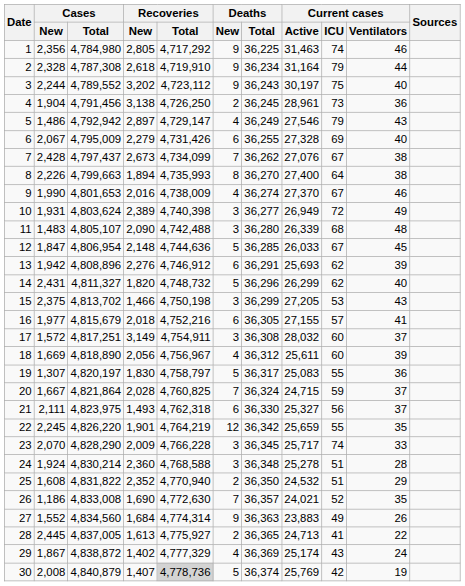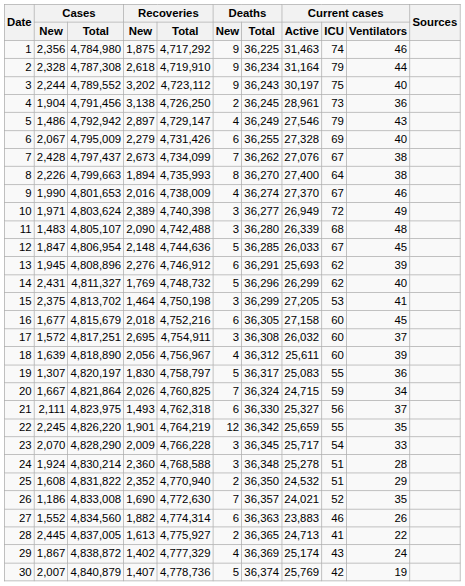1 | Recoveries / New: 2,805 -> 1,875
10 | Cases / New: 1,931 -> 1,971
13 | Cases / New: 1,942 -> 1,945
14 | Recoveries / New: 1,820 -> 1,769
15 | Recoveries / New: 1,466 -> 1,464
15 | Current cases / Ventilators: 43 -> 41
16 | Cases / New: 1,977 -> 1,677
16 | Current cases / Active: 27,155 -> 27,158
16 | Current cases / ICU: 57 -> 60
16 | Current cases / Ventilators: 41 -> 45
17 | Recoveries / New: 3,149 -> 2,695
17 | Current cases / Active: 28,032 -> 26,032
18 | Cases / New: 1,669 -> 1,639
20 | Recoveries / New: 2,028 -> 2,026
20 | Current cases / Ventilators: 37 -> 34
23 | Current cases / ICU: 74 -> 54
27 | Recoveries / New: 1,684 -> 1,882
27 | Deaths / New: 9 -> 6
27 | Current cases / ICU: 49 -> 46
30 | Cases / New: 2,008 -> 2,007
30 | Recoveries / Total: lightgrey background -> no background
